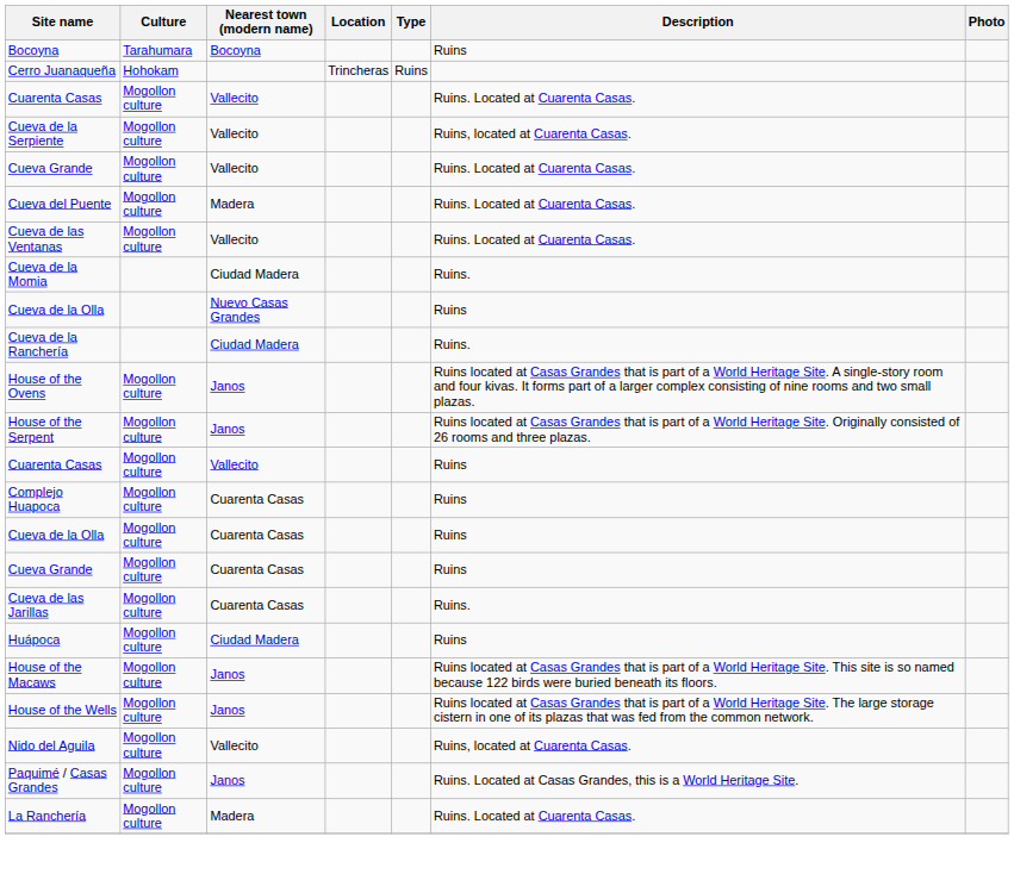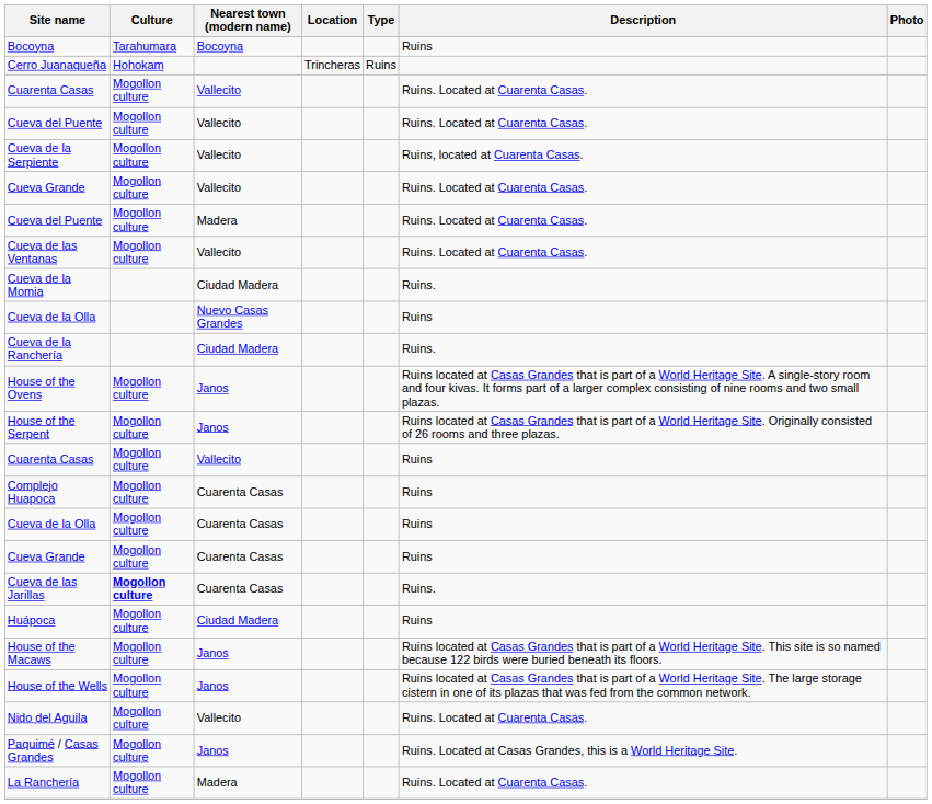+ row: Cueva del Puente | Mogollon culture | Vallecito | Ruins. Located at Cuarenta Casas.
Cueva de las Jarillas | Culture: normal -> bold
Nido del Aguila | Description: Ruins, located at Cuarenta Casas. -> Ruins. Located at Cuarenta Casas.
